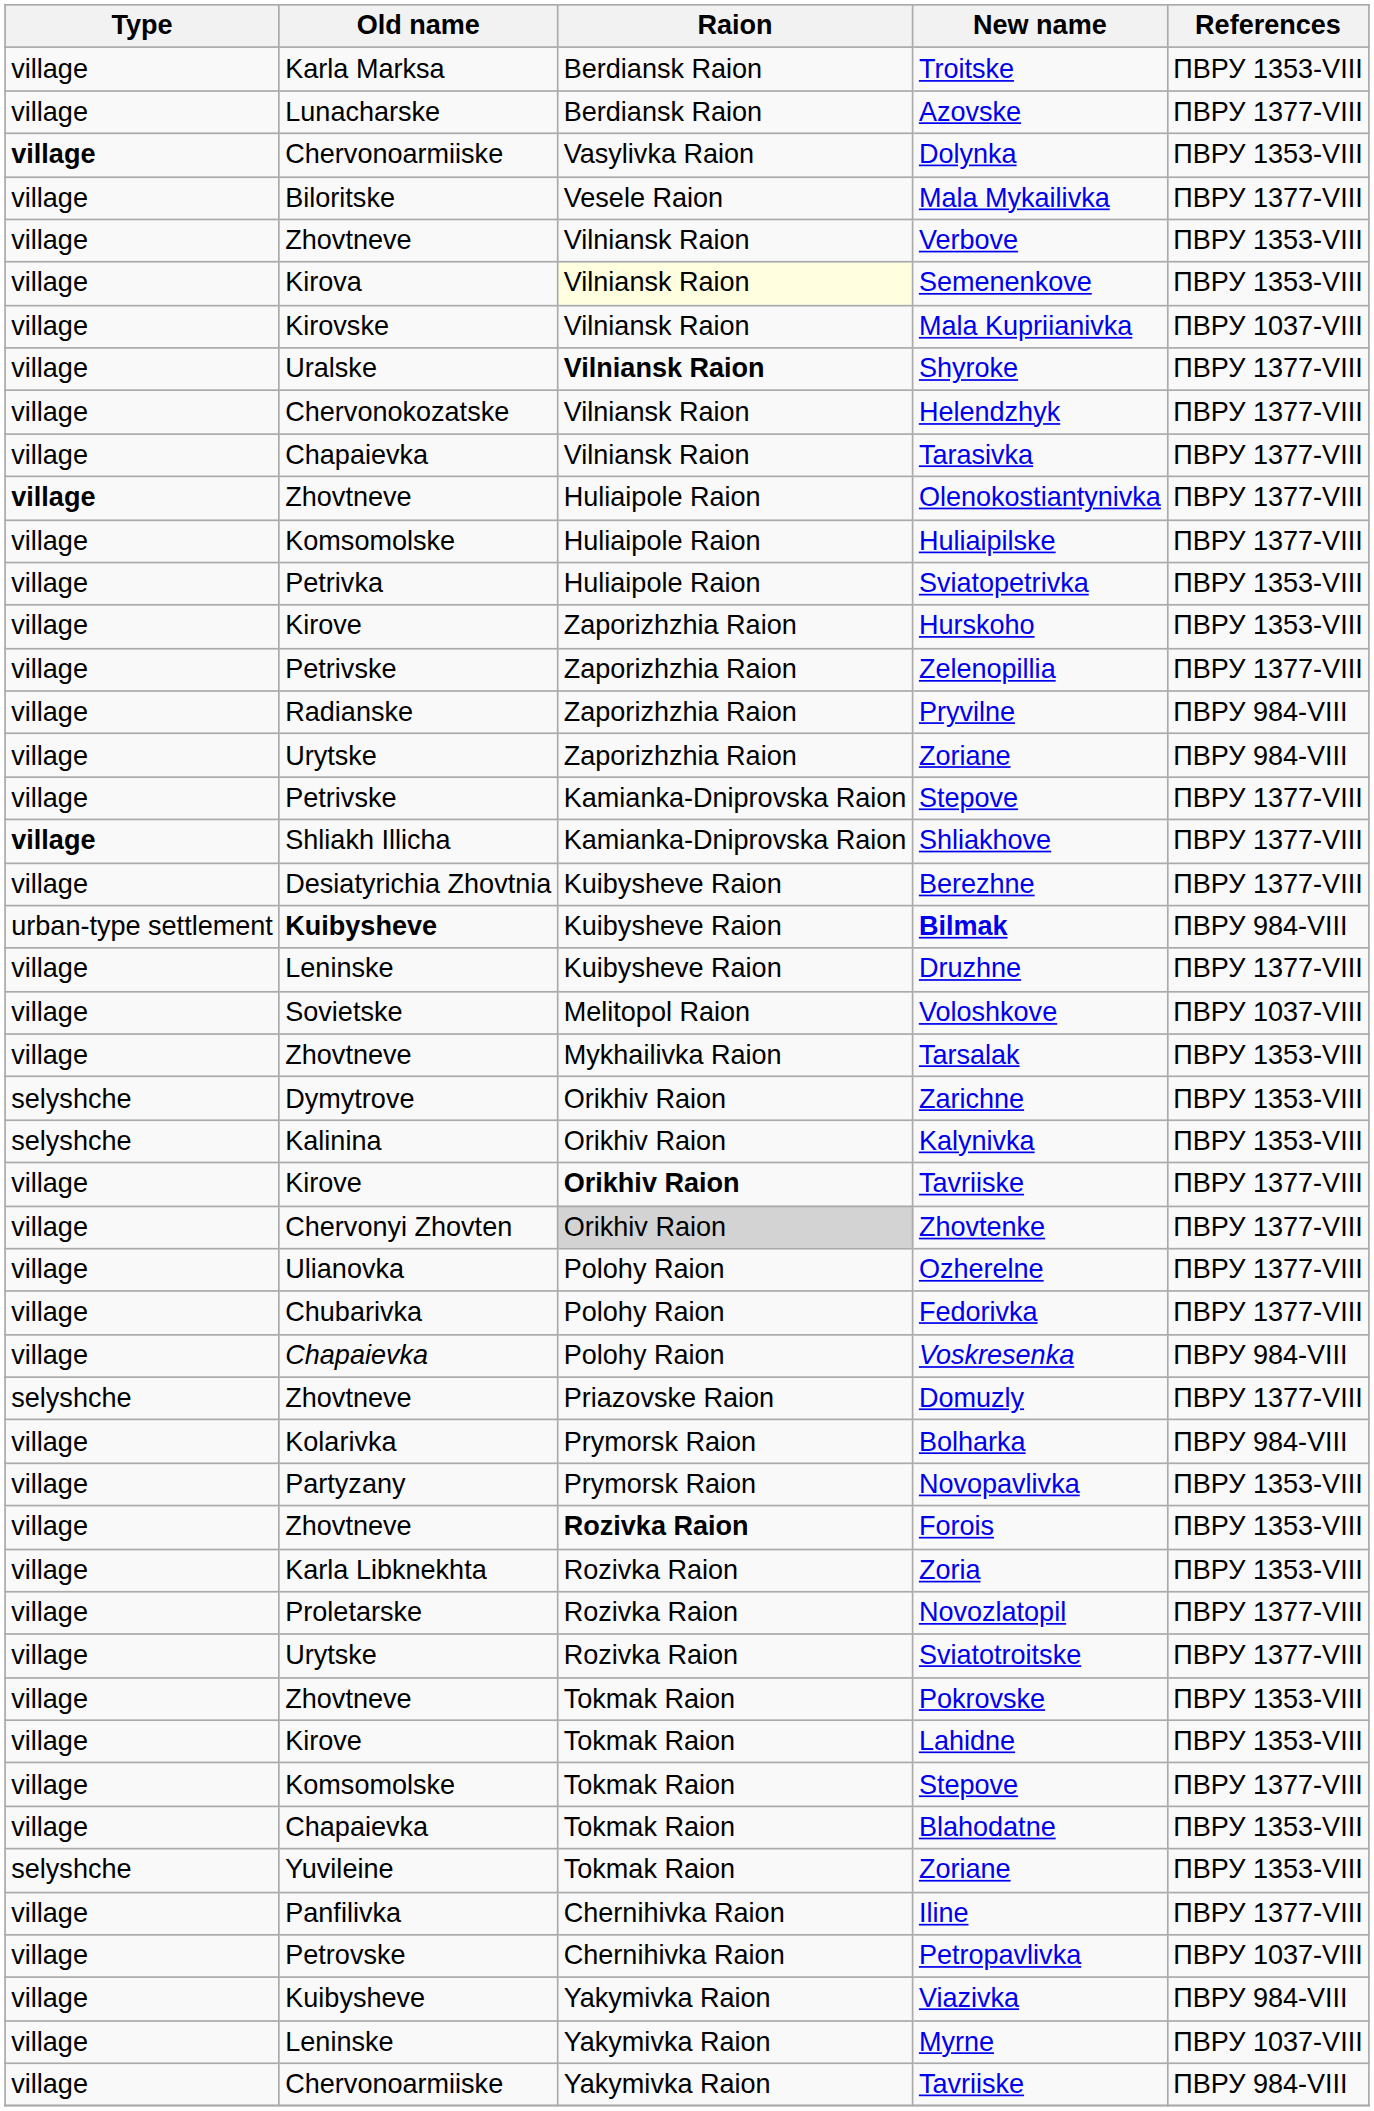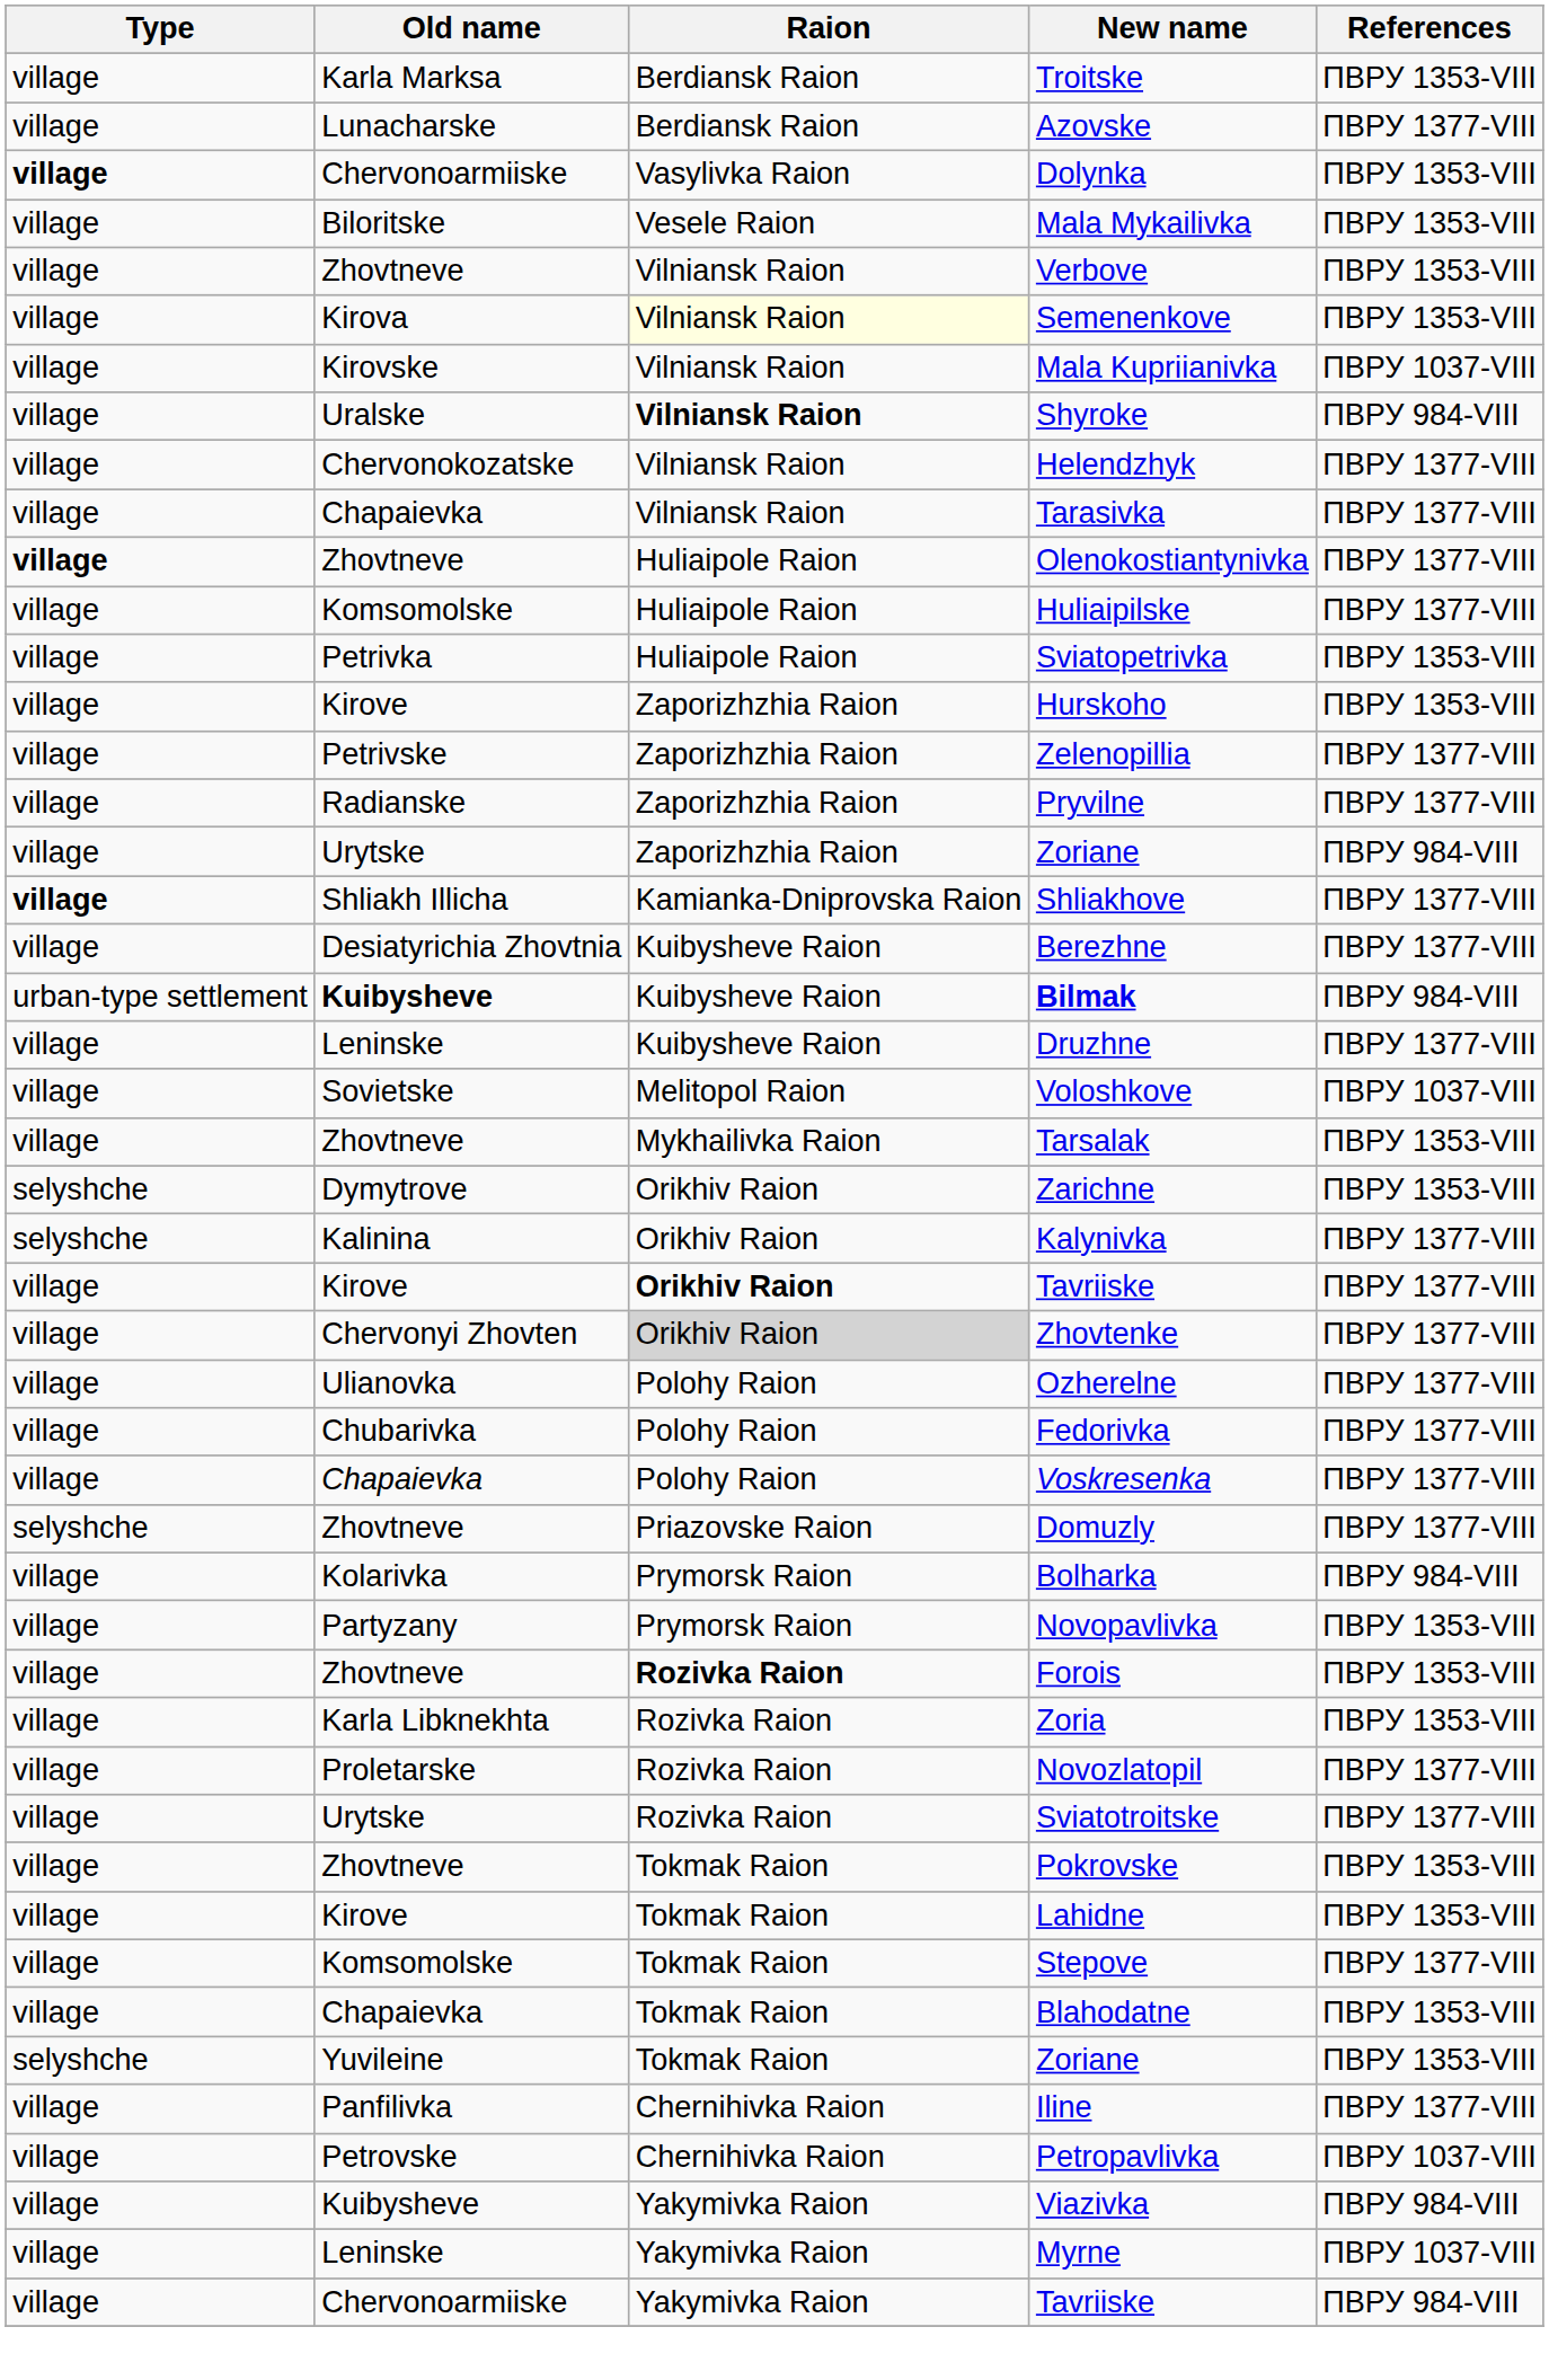Mala Mykailivka | References: ПВРУ 1377-VIII -> ПВРУ 1353-VIII
Shyroke | References: ПВРУ 1377-VIII -> ПВРУ 984-VIII
Pryvilne | References: ПВРУ 984-VIII -> ПВРУ 1377-VIII
- row: village | Petrivske | Kamianka-Dniprovska Raion | Stepove | ПВРУ 1377-VIII
Kalynivka | References: ПВРУ 1353-VIII -> ПВРУ 1377-VIII
Voskresenka | References: ПВРУ 984-VIII -> ПВРУ 1377-VIII
